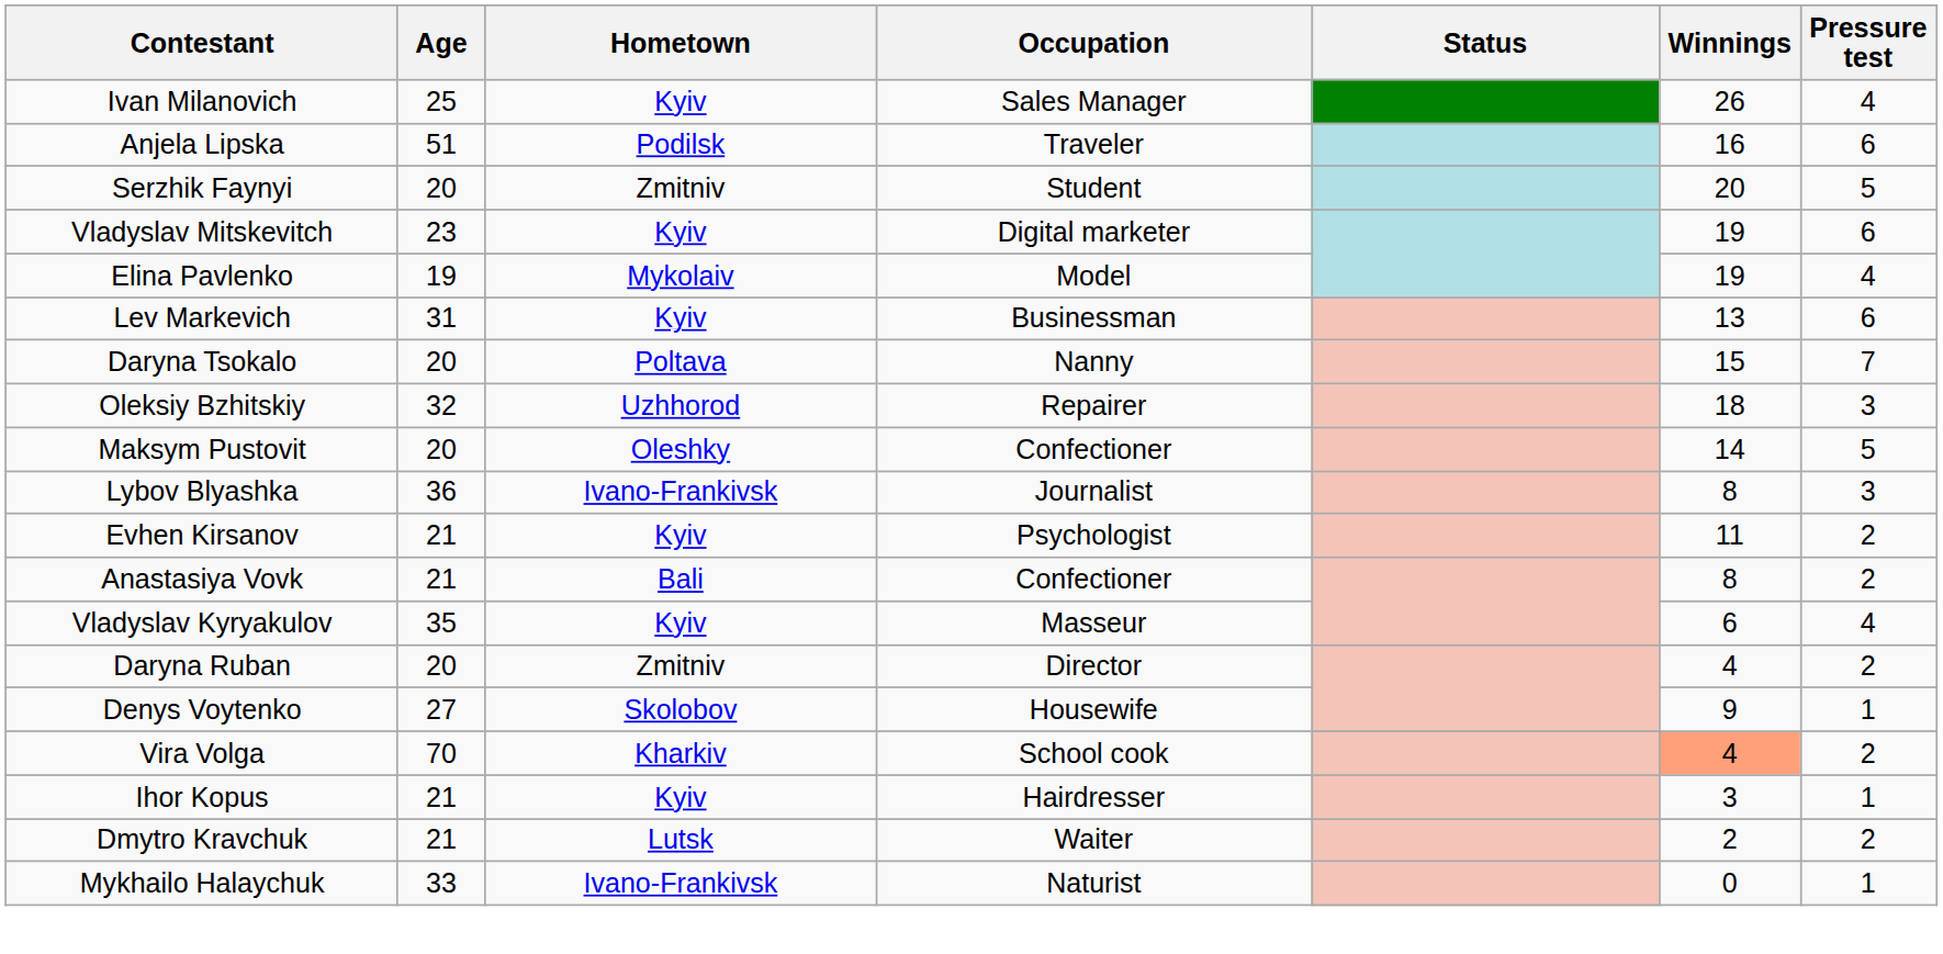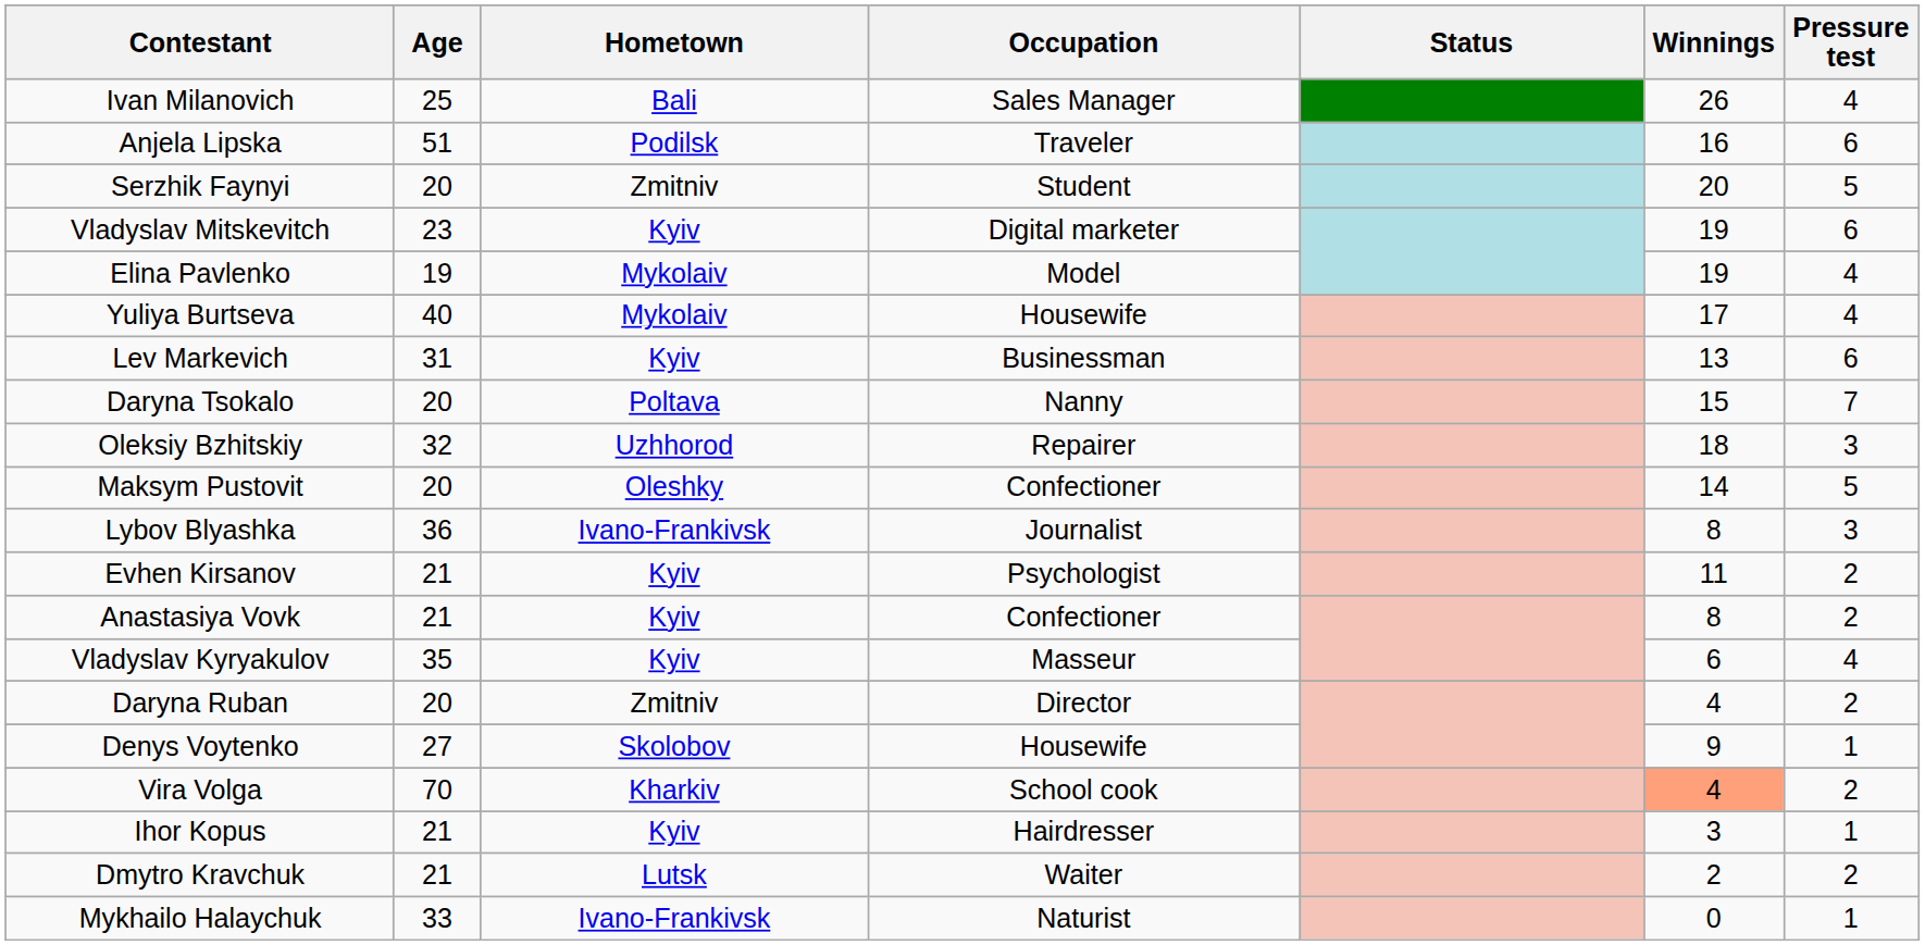Ivan Milanovich | Hometown: Kyiv -> Bali
+ row: Yuliya Burtseva | 40 | Mykolaiv | Housewife | 17 | 4
Anastasiya Vovk | Hometown: Bali -> Kyiv
